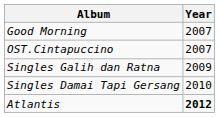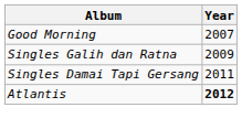- row: OST.Cintapuccino | 2007
Singles Damai Tapi Gersang | Year: 2010 -> 2011
